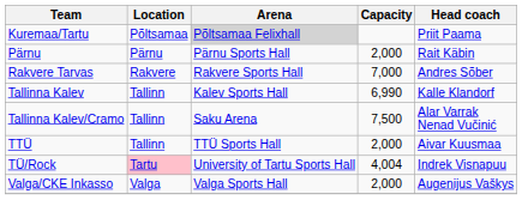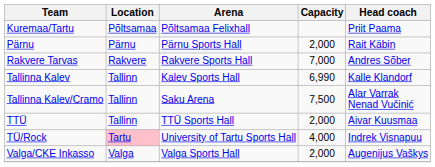Kuremaa/Tartu | Arena: lightgrey background -> no background
TÜ/Rock | Capacity: 4,004 -> 4,000
